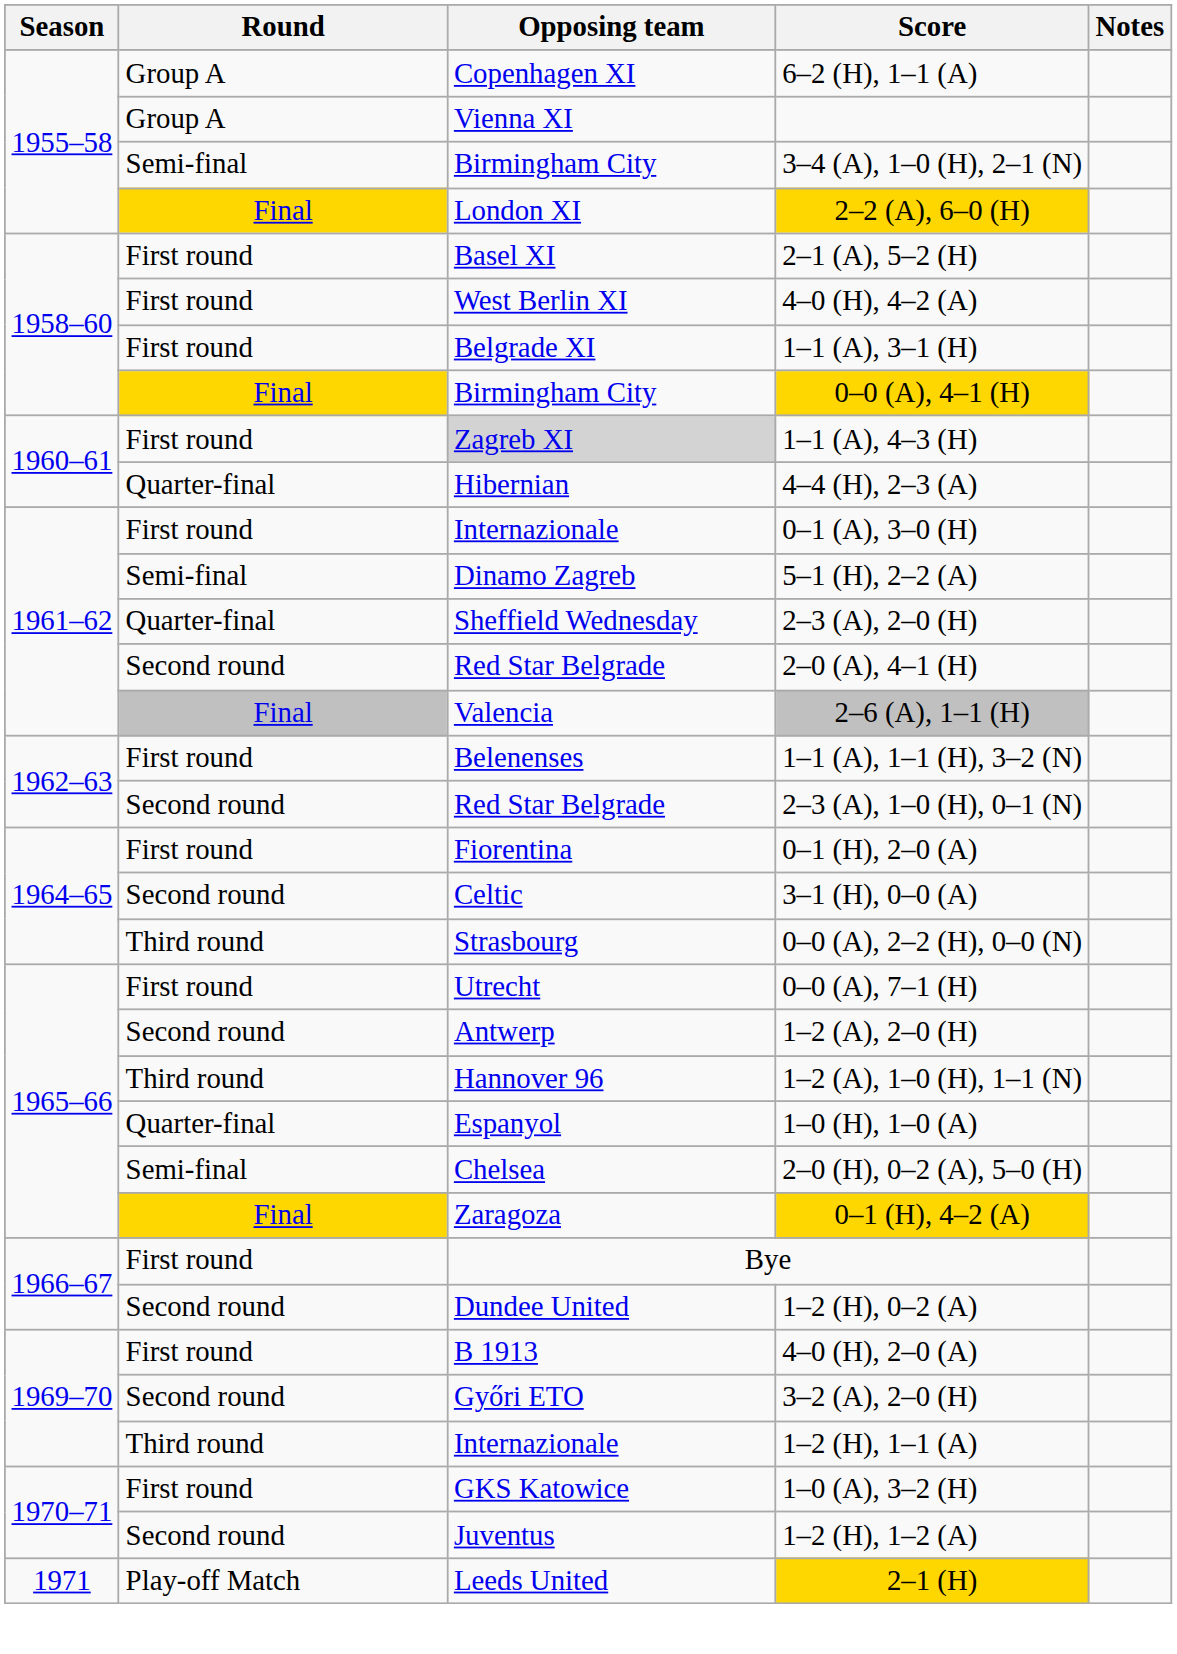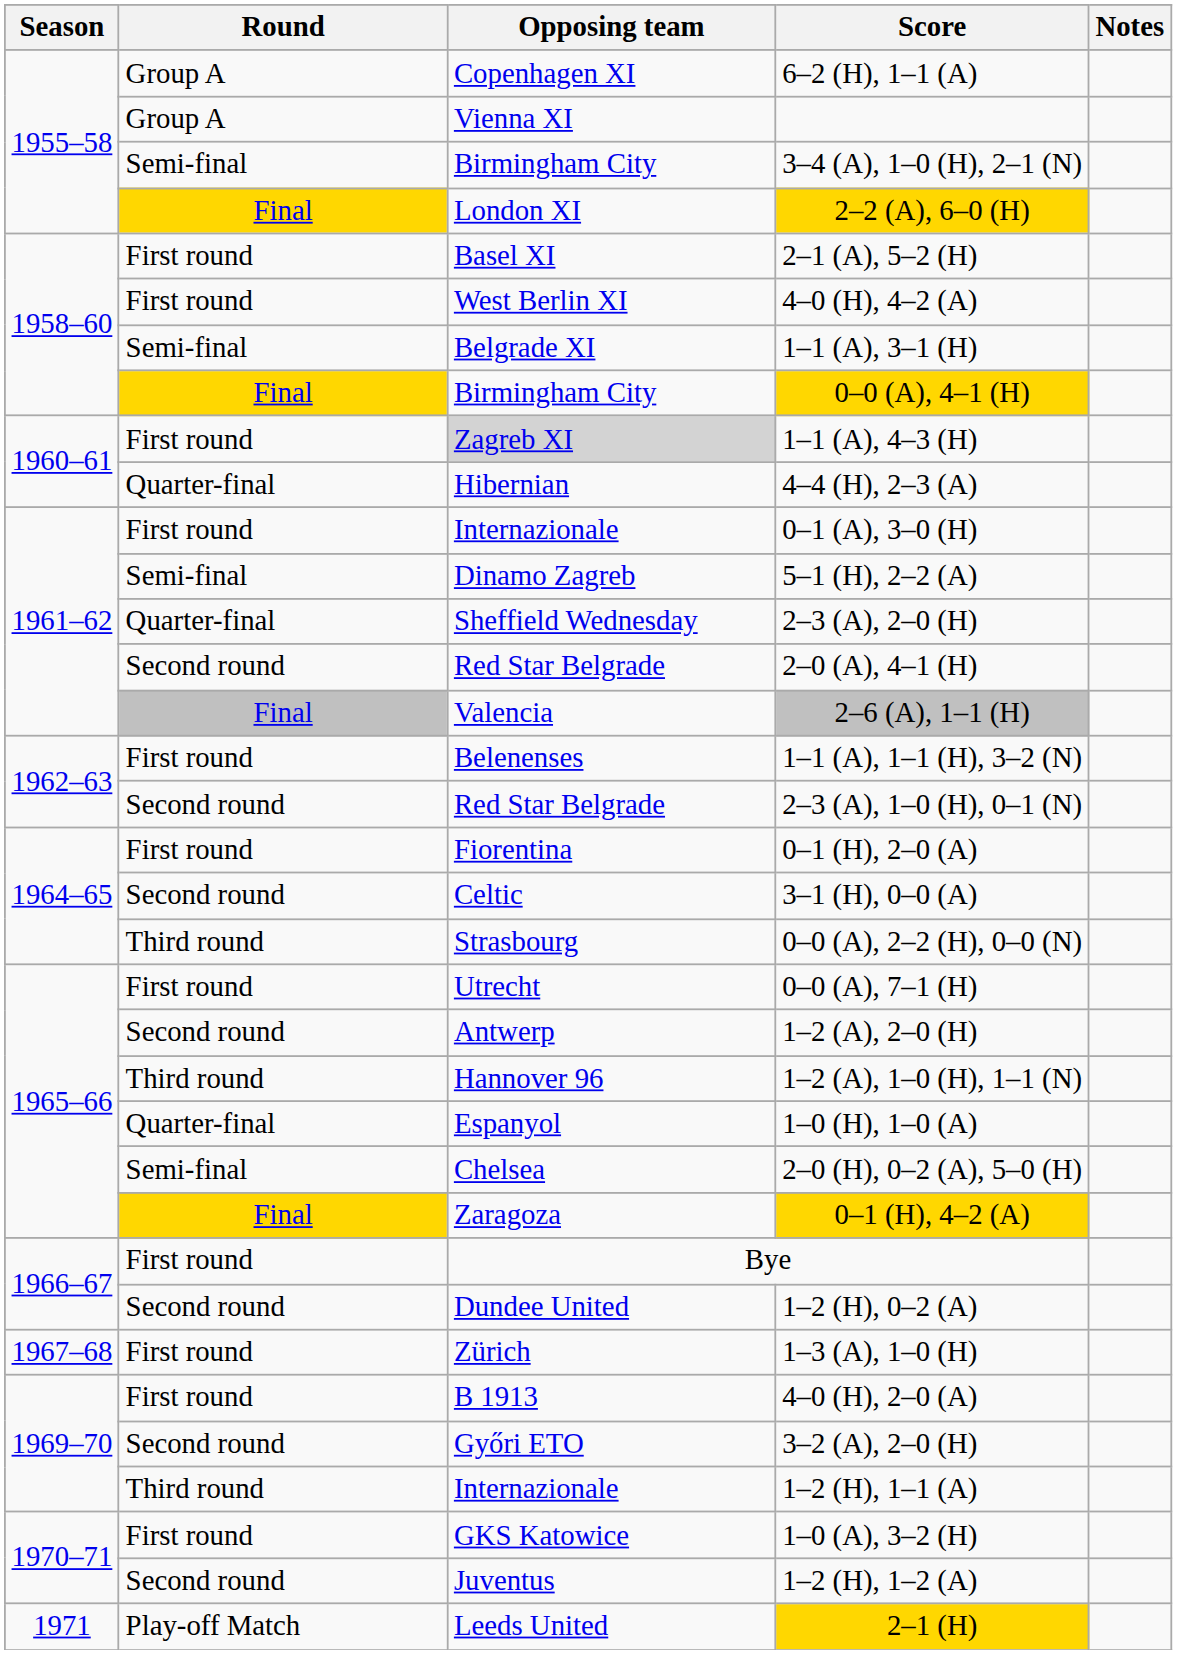1–1 (A), 3–1 (H) | Round: First round -> Semi-final
+ row: 1967–68 | First round | Zürich | 1–3 (A), 1–0 (H)
